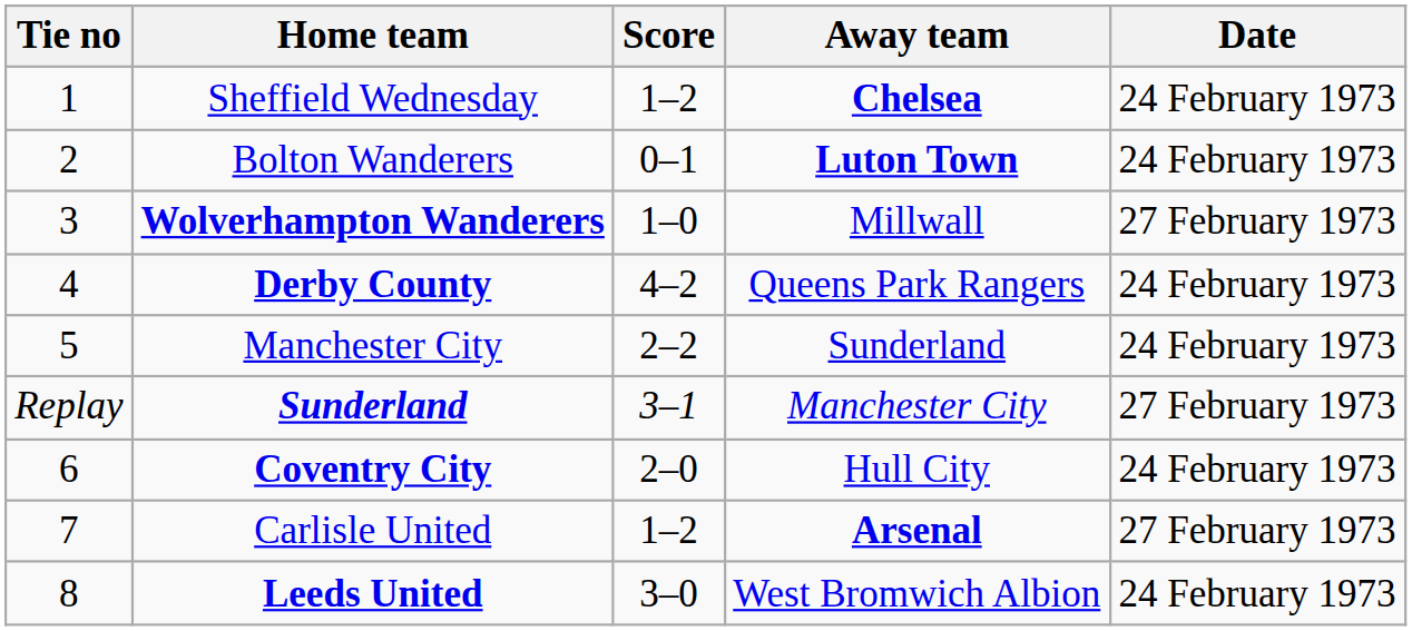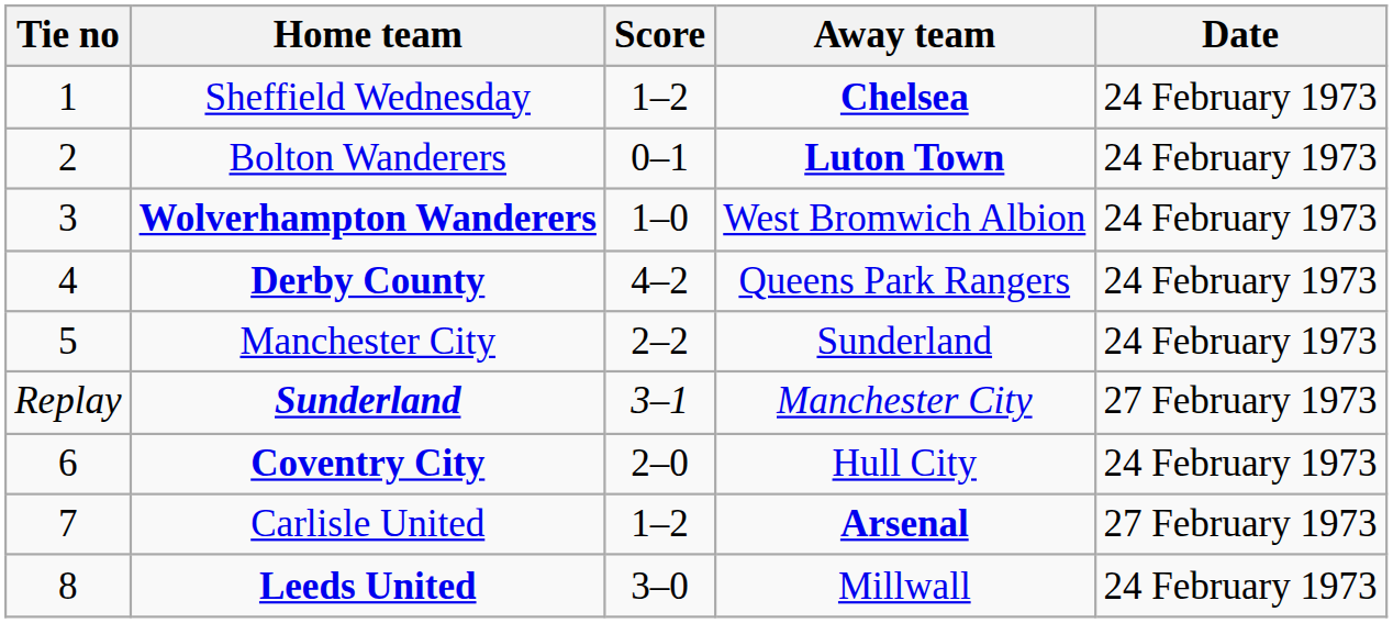Wolverhampton Wanderers | Away team: Millwall -> West Bromwich Albion
Wolverhampton Wanderers | Date: 27 February 1973 -> 24 February 1973
Leeds United | Away team: West Bromwich Albion -> Millwall
